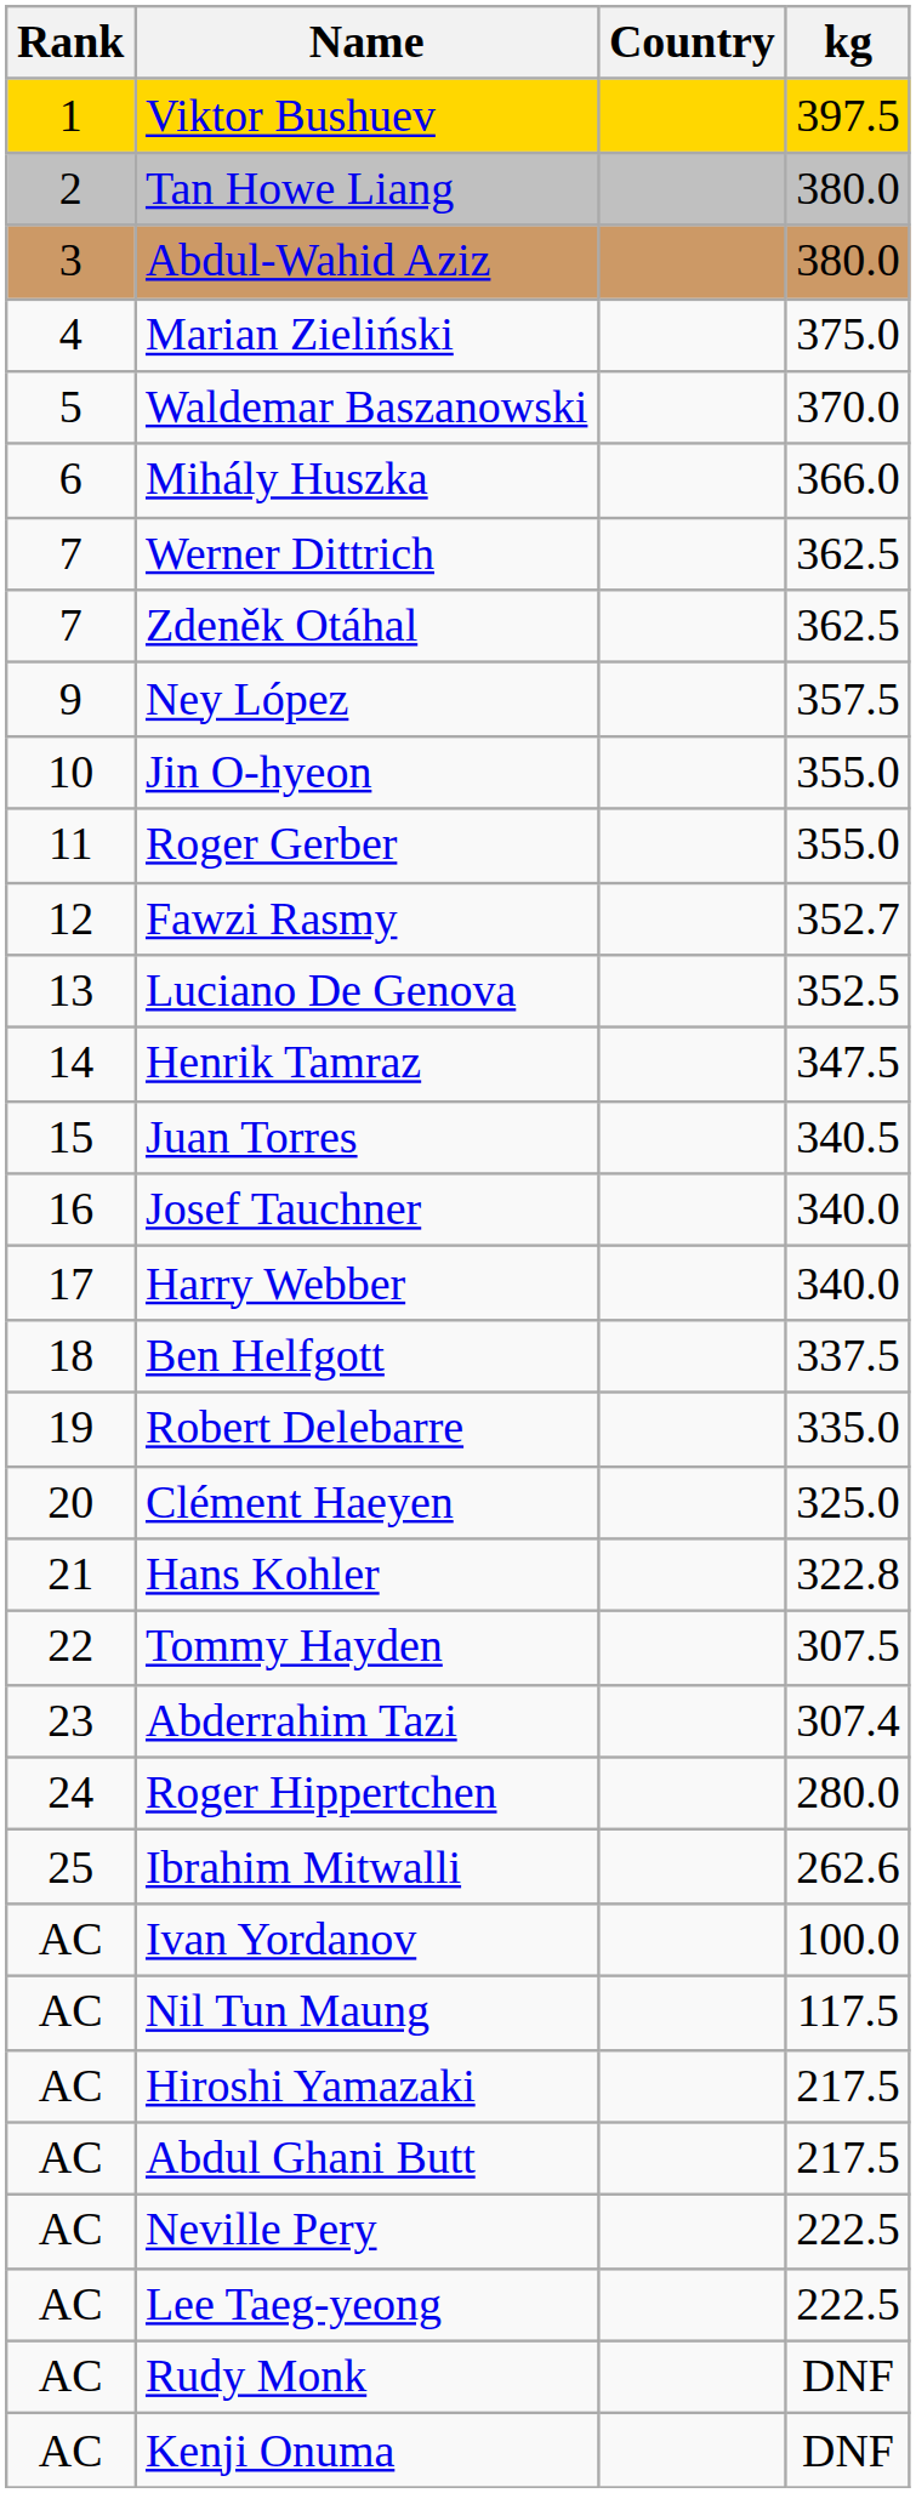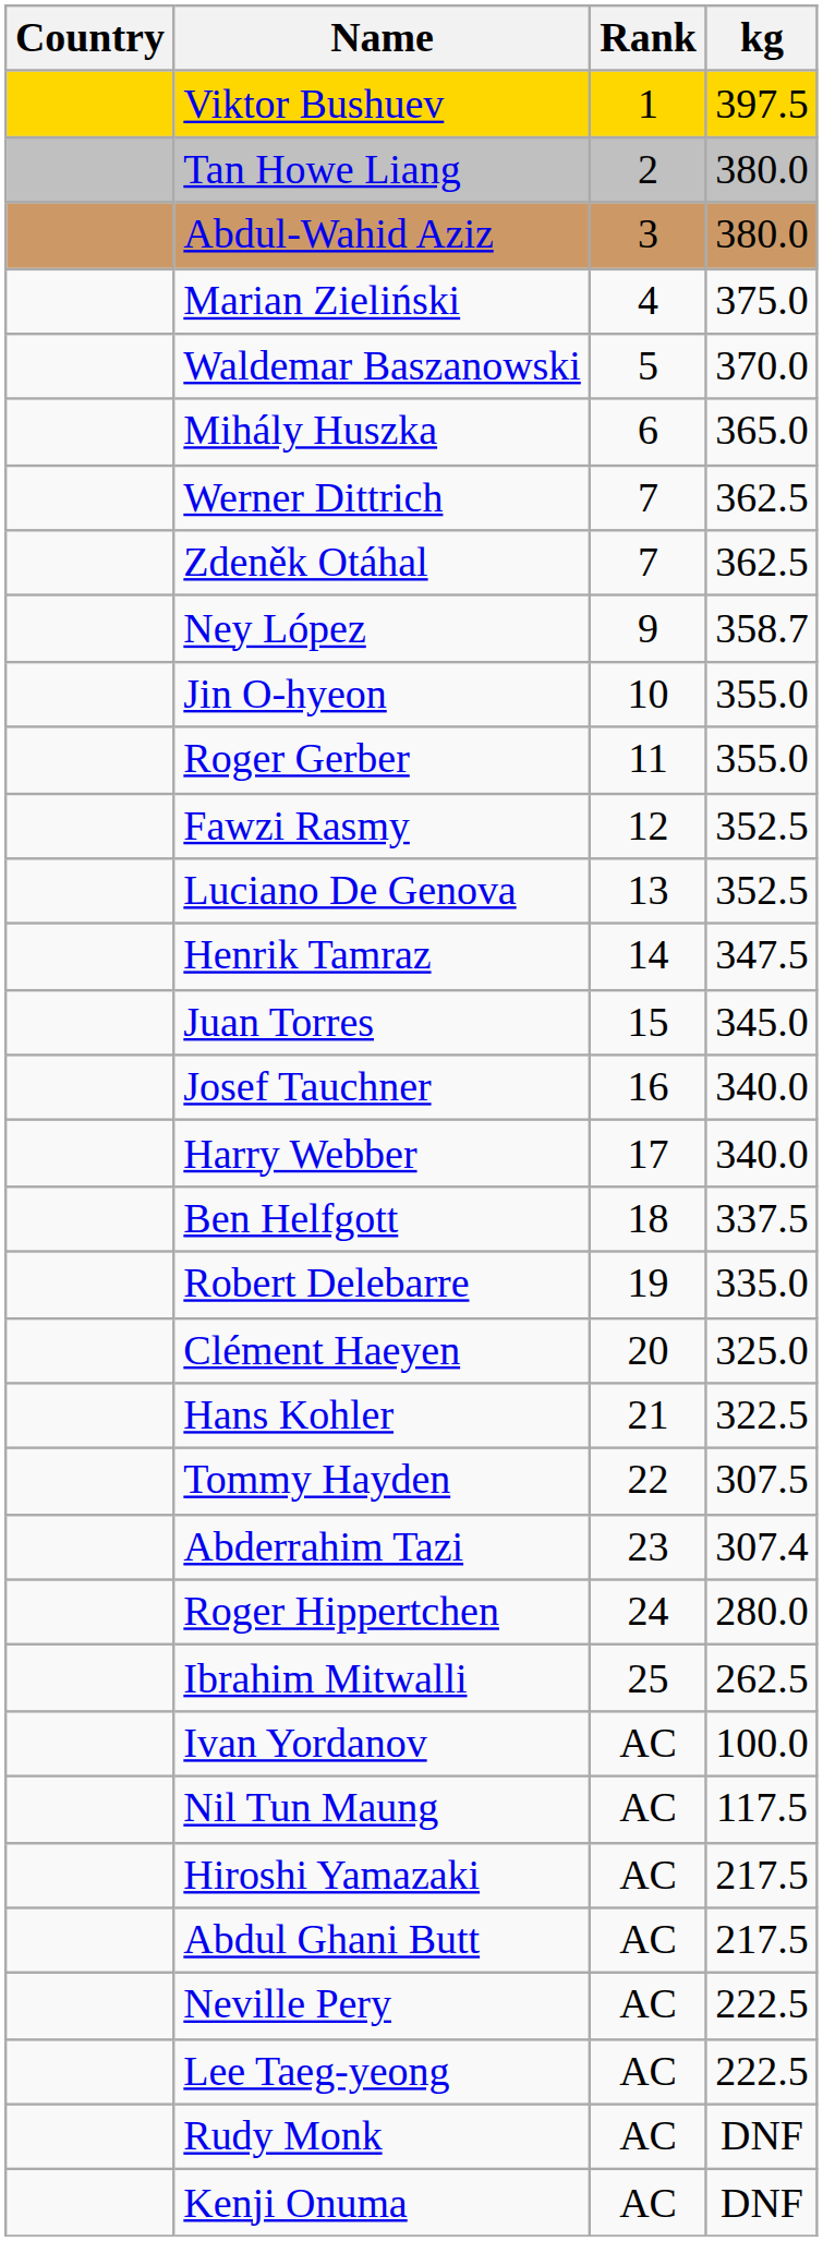columns swapped: Rank <-> Country
Mihály Huszka | kg: 366.0 -> 365.0
Ney López | kg: 357.5 -> 358.7
Fawzi Rasmy | kg: 352.7 -> 352.5
Juan Torres | kg: 340.5 -> 345.0
Hans Kohler | kg: 322.8 -> 322.5
Ibrahim Mitwalli | kg: 262.6 -> 262.5
